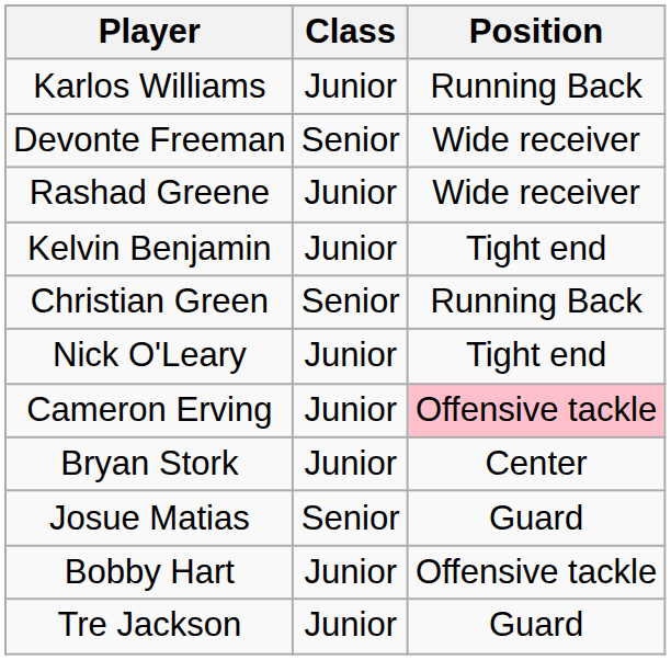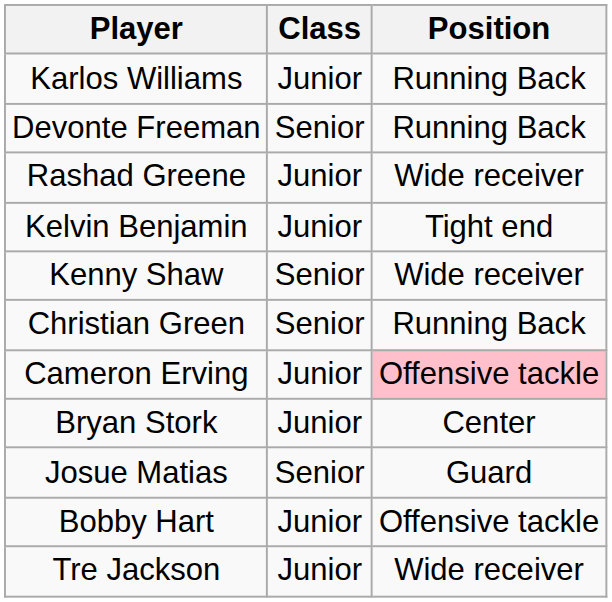Devonte Freeman | Position: Wide receiver -> Running Back
+ row: Kenny Shaw | Senior | Wide receiver
- row: Nick O'Leary | Junior | Tight end
Tre Jackson | Position: Guard -> Wide receiver
